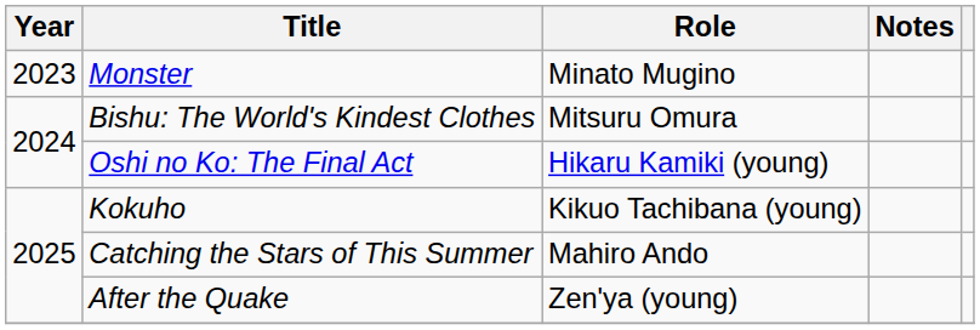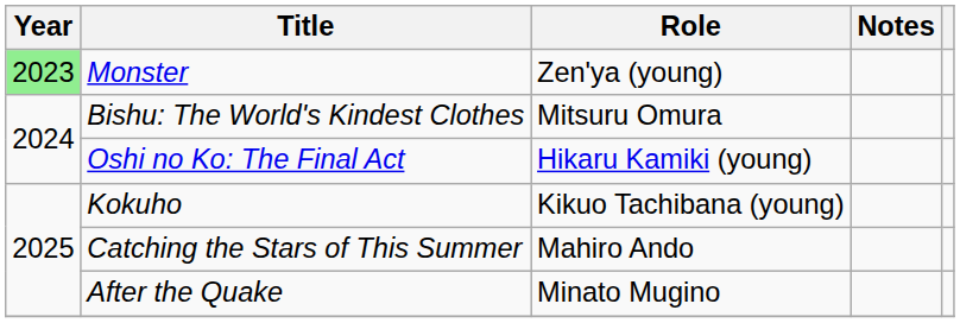Monster | Year: no background -> lightgreen background
Monster | Role: Minato Mugino -> Zen'ya (young)
After the Quake | Role: Zen'ya (young) -> Minato Mugino
